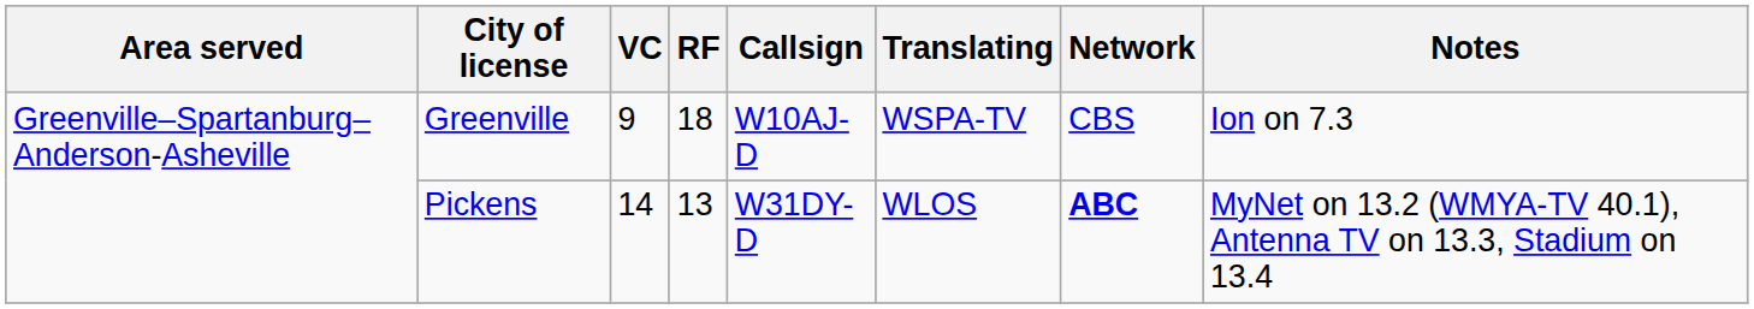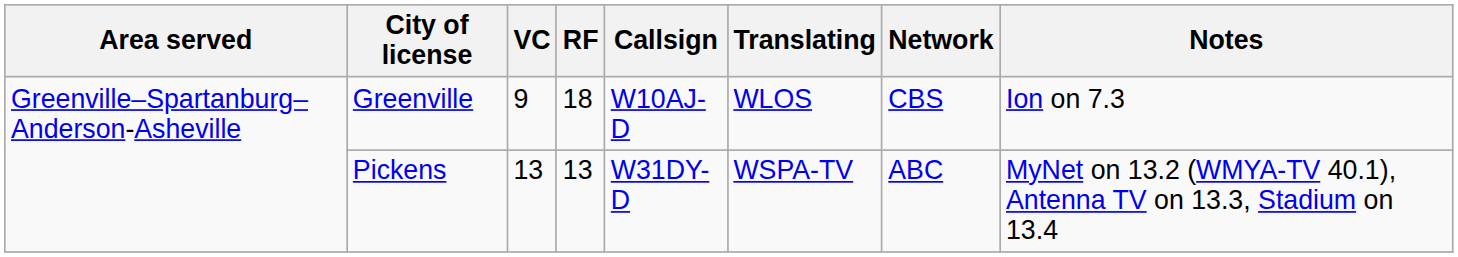Greenville | Translating: WSPA-TV -> WLOS
Pickens | VC: 14 -> 13
Pickens | Translating: WLOS -> WSPA-TV
Pickens | Network: bold -> normal
